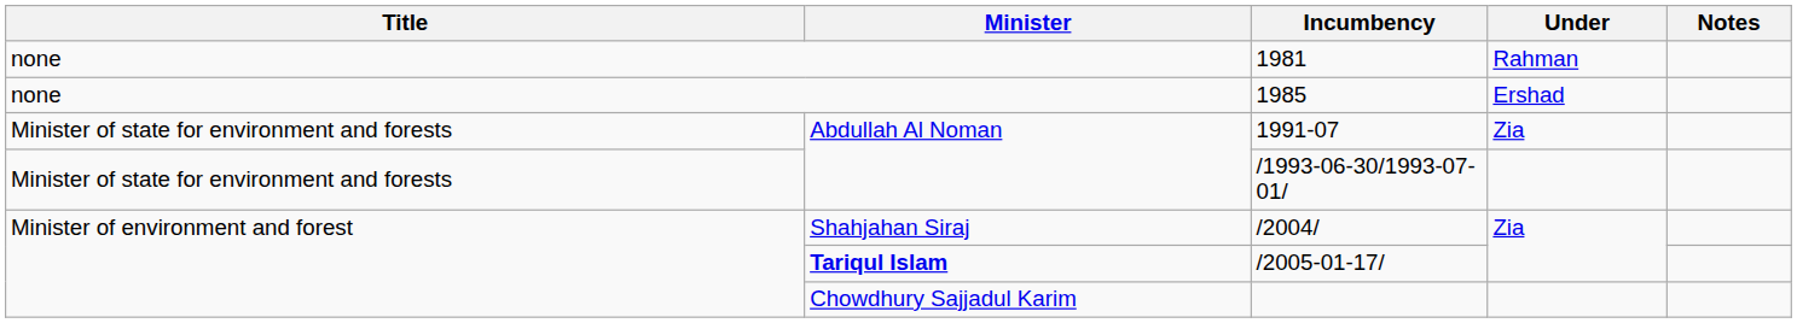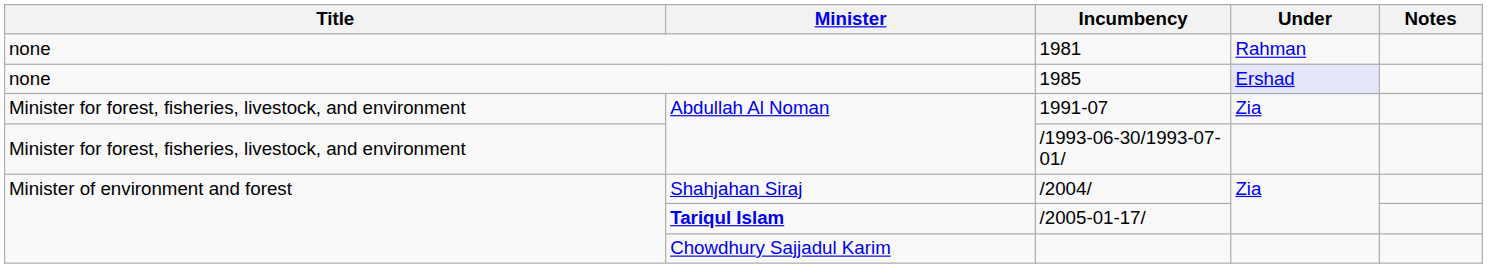1985 | Under: no background -> lavender background
1991-07 | Title: Minister of state for environment and forests -> Minister for forest, fisheries, livestock, and environment
/1993-06-30/1993-07-01/ | Title: Minister of state for environment and forests -> Minister for forest, fisheries, livestock, and environment
